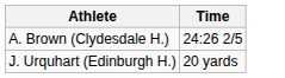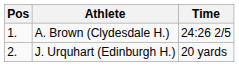+ column: Pos | 1. | 2.
